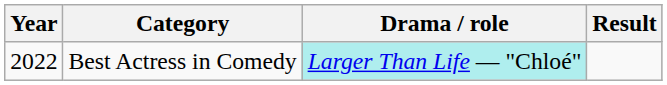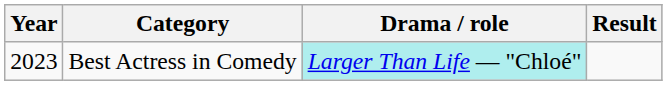Best Actress in Comedy | Year: 2022 -> 2023
